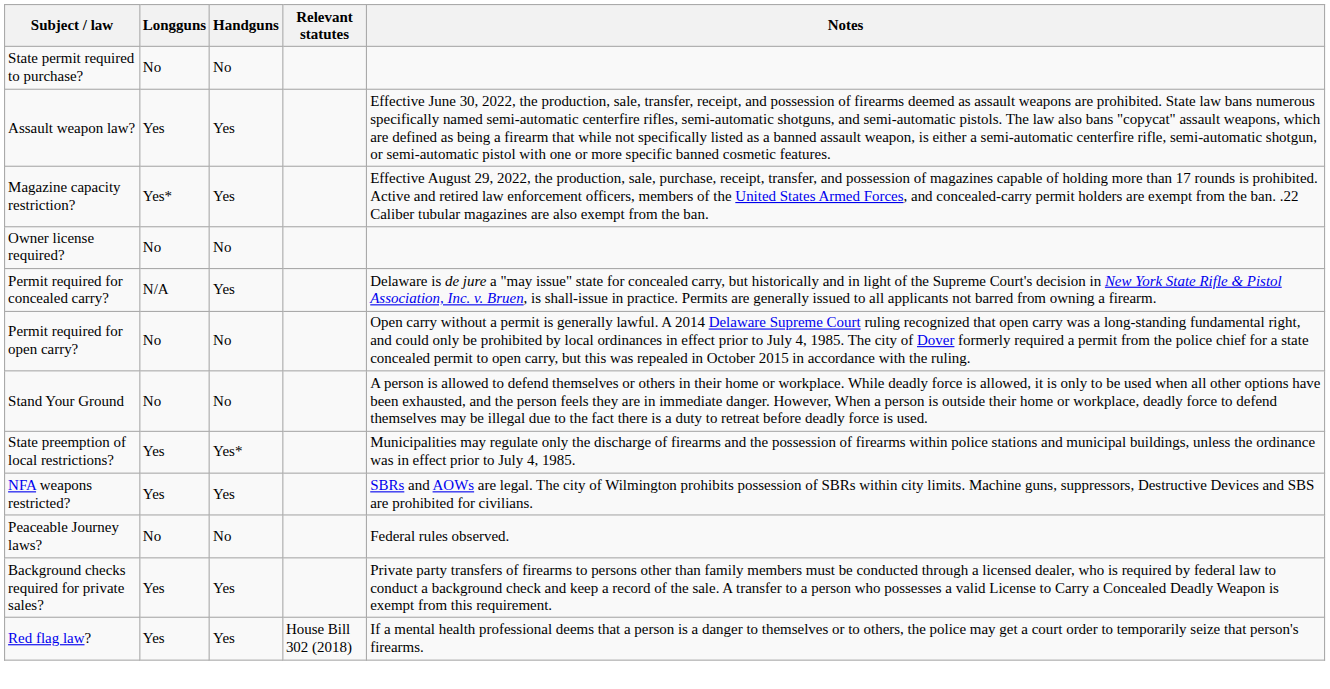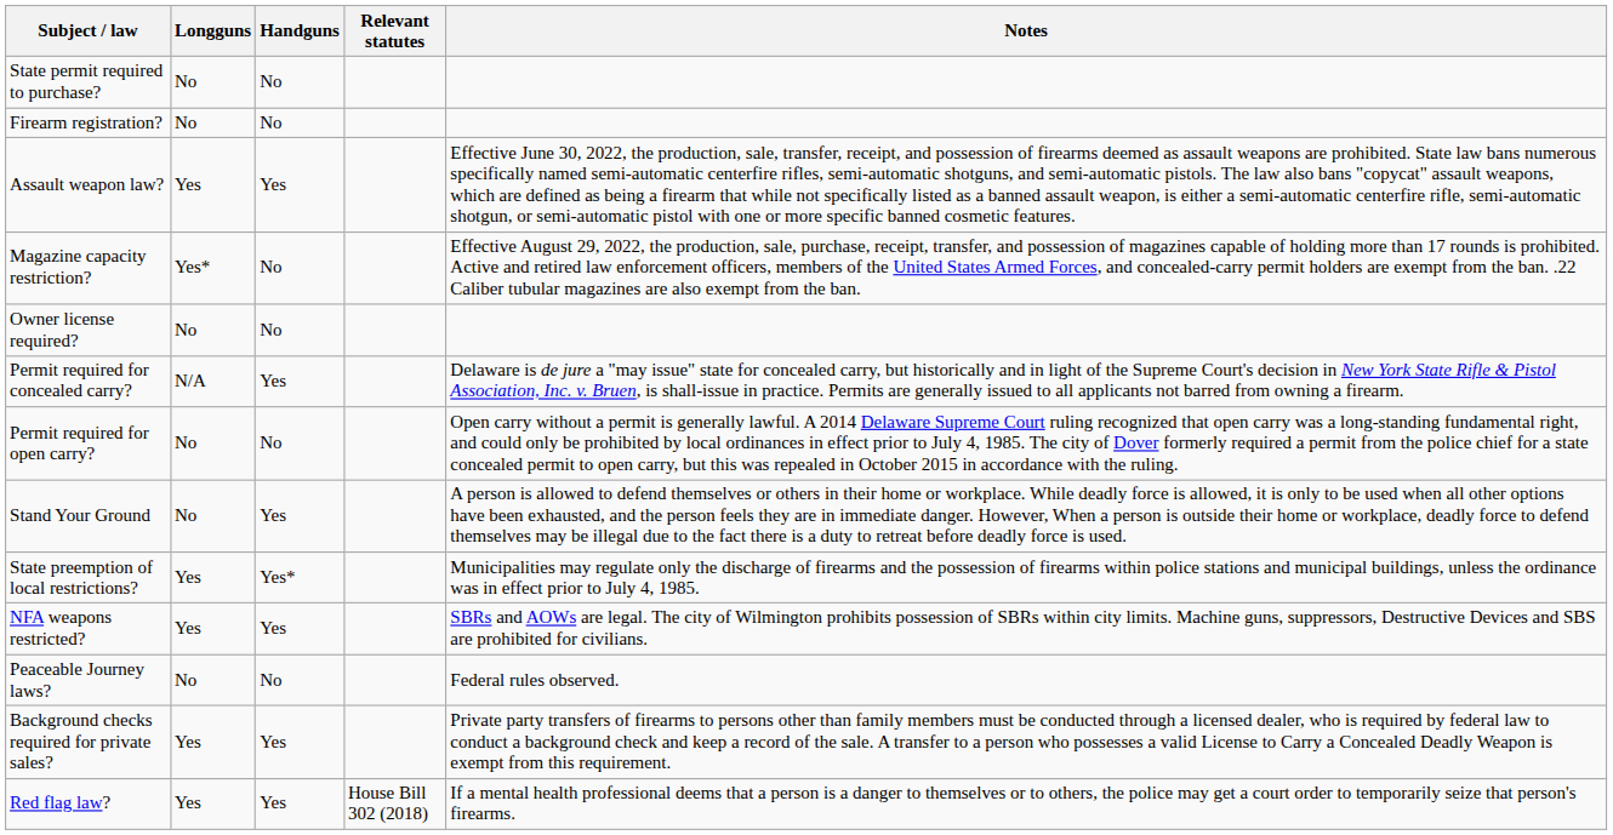+ row: Firearm registration? | No | No
Magazine capacity restriction? | Handguns: Yes -> No
Stand Your Ground | Handguns: No -> Yes
